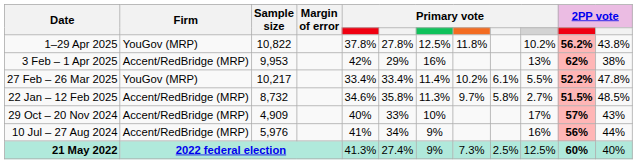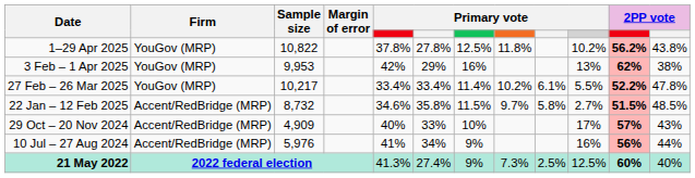3 Feb – 1 Apr 2025 | Firm: Accent/RedBridge (MRP) -> YouGov (MRP)
22 Jan – 12 Feb 2025 | column 7: 11.3% -> 11.5%
